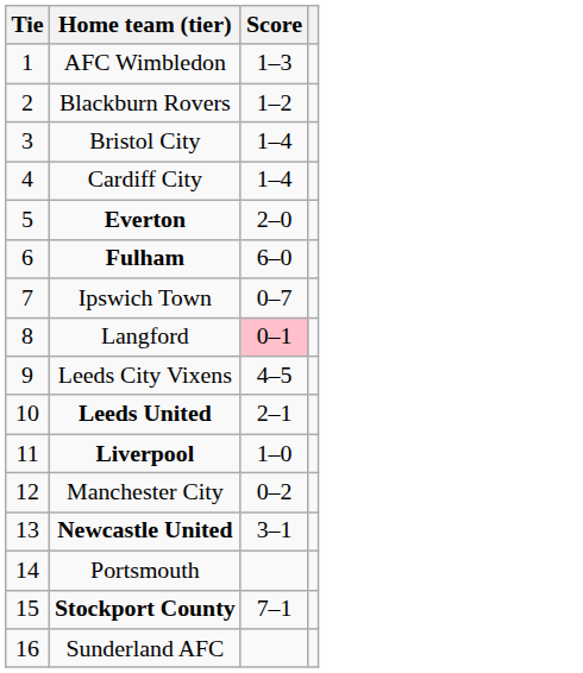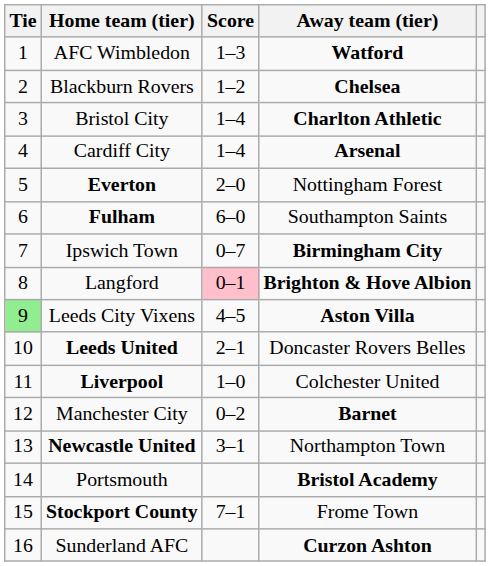+ column: Away team (tier) | Watford | Chelsea | Charlton Athletic | Arsenal | Nottingham Forest | Southampton Saints | Birmingham City | Brighton & Hove Albion | Aston Villa | Doncaster Rovers Belles | Colchester United | Barnet | Northampton Town | Bristol Academy | Frome Town | Curzon Ashton
Leeds City Vixens | Tie: no background -> lightgreen background
